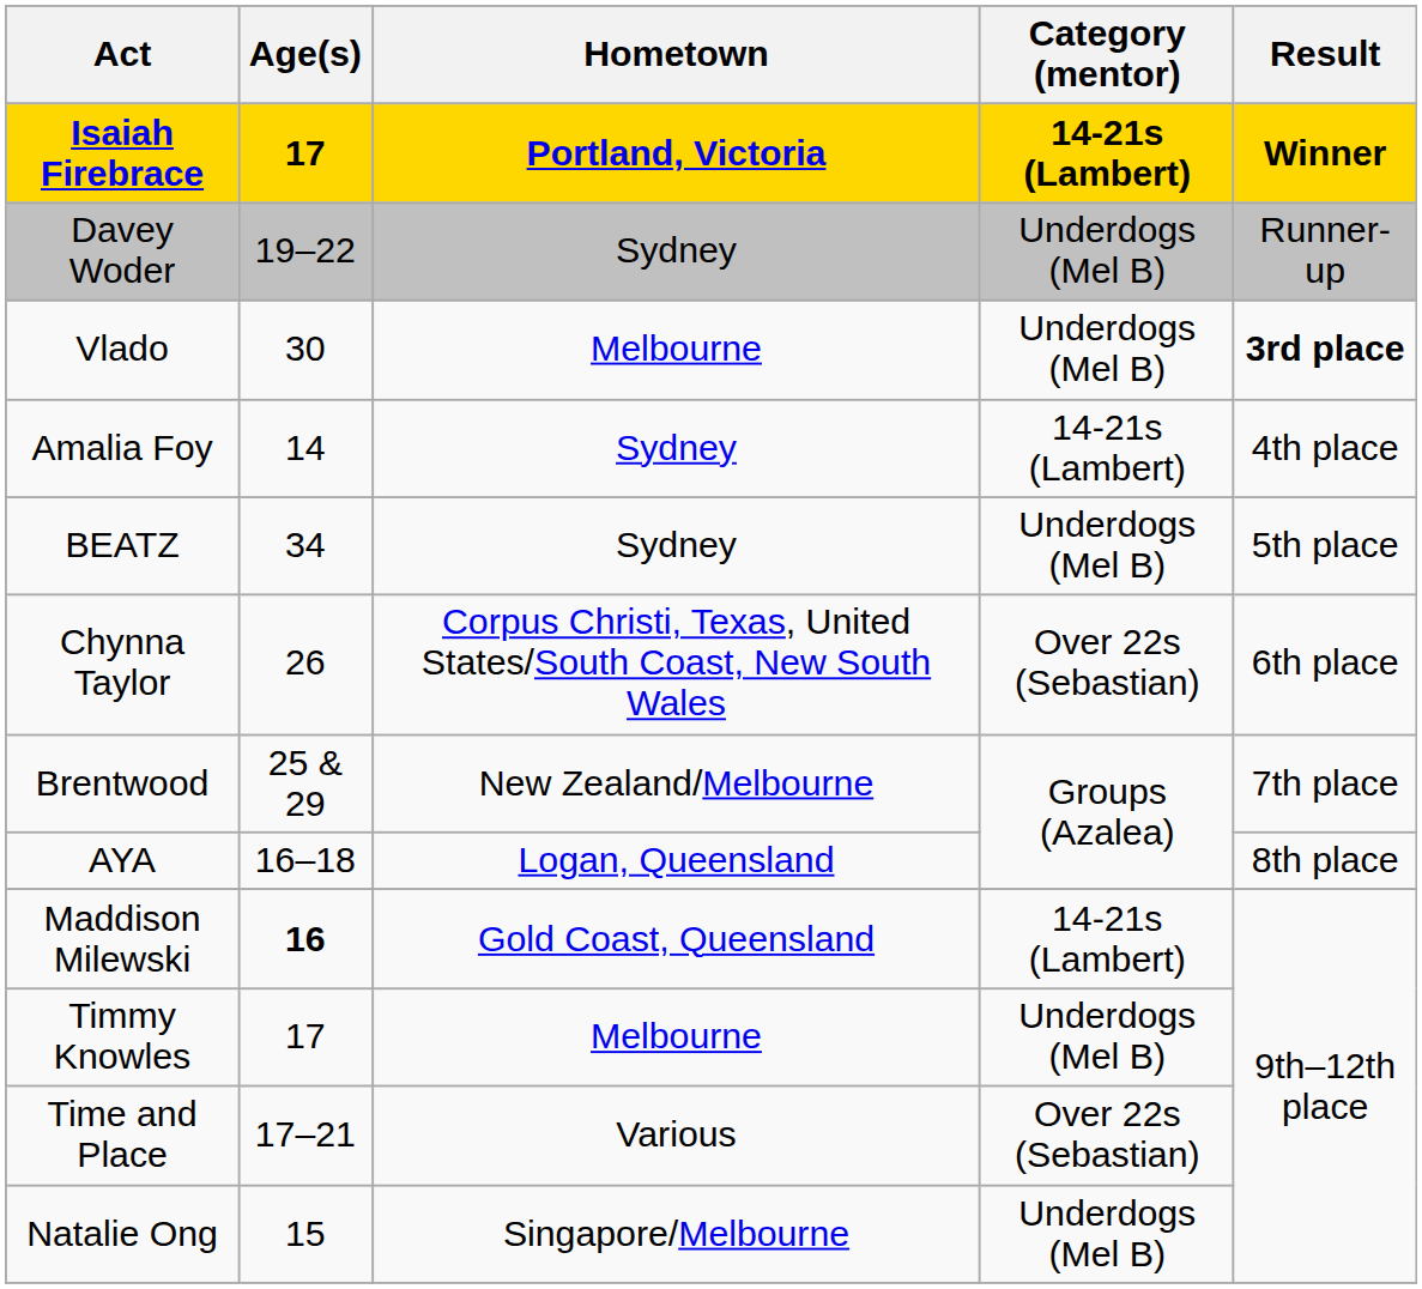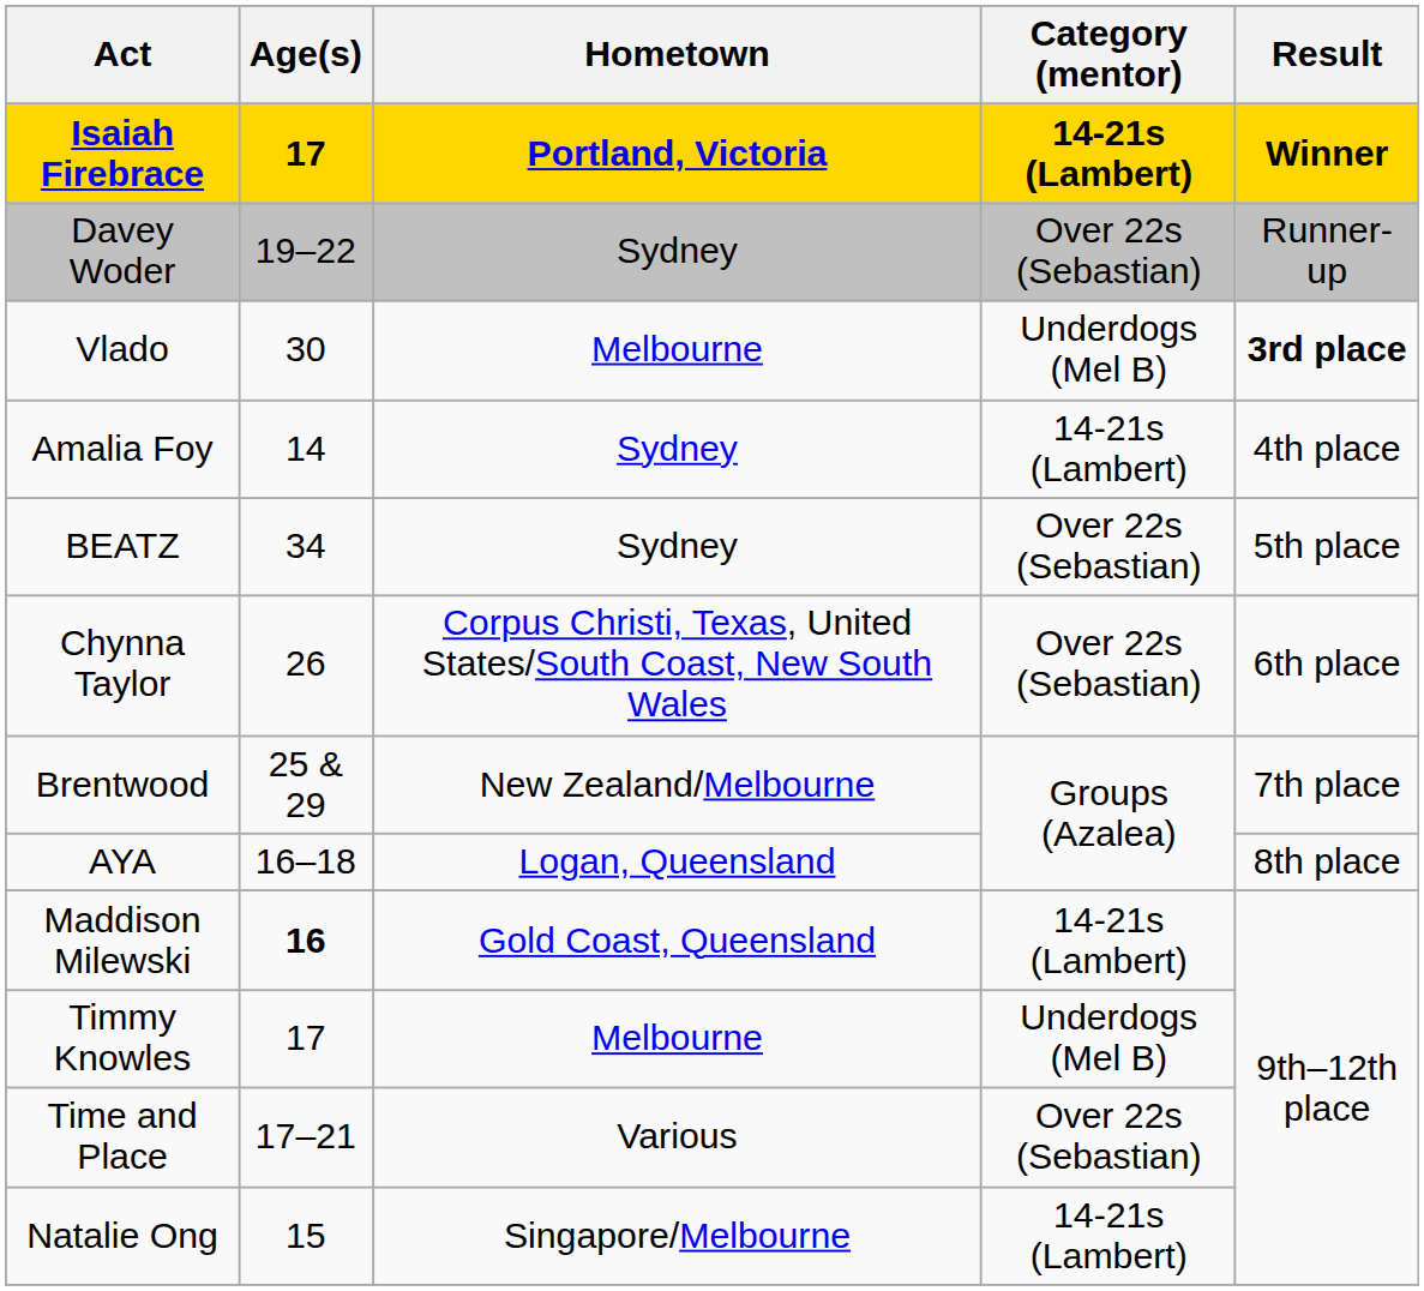Davey Woder | Category (mentor): Underdogs (Mel B) -> Over 22s (Sebastian)
BEATZ | Category (mentor): Underdogs (Mel B) -> Over 22s (Sebastian)
Natalie Ong | Category (mentor): Underdogs (Mel B) -> 14-21s (Lambert)
